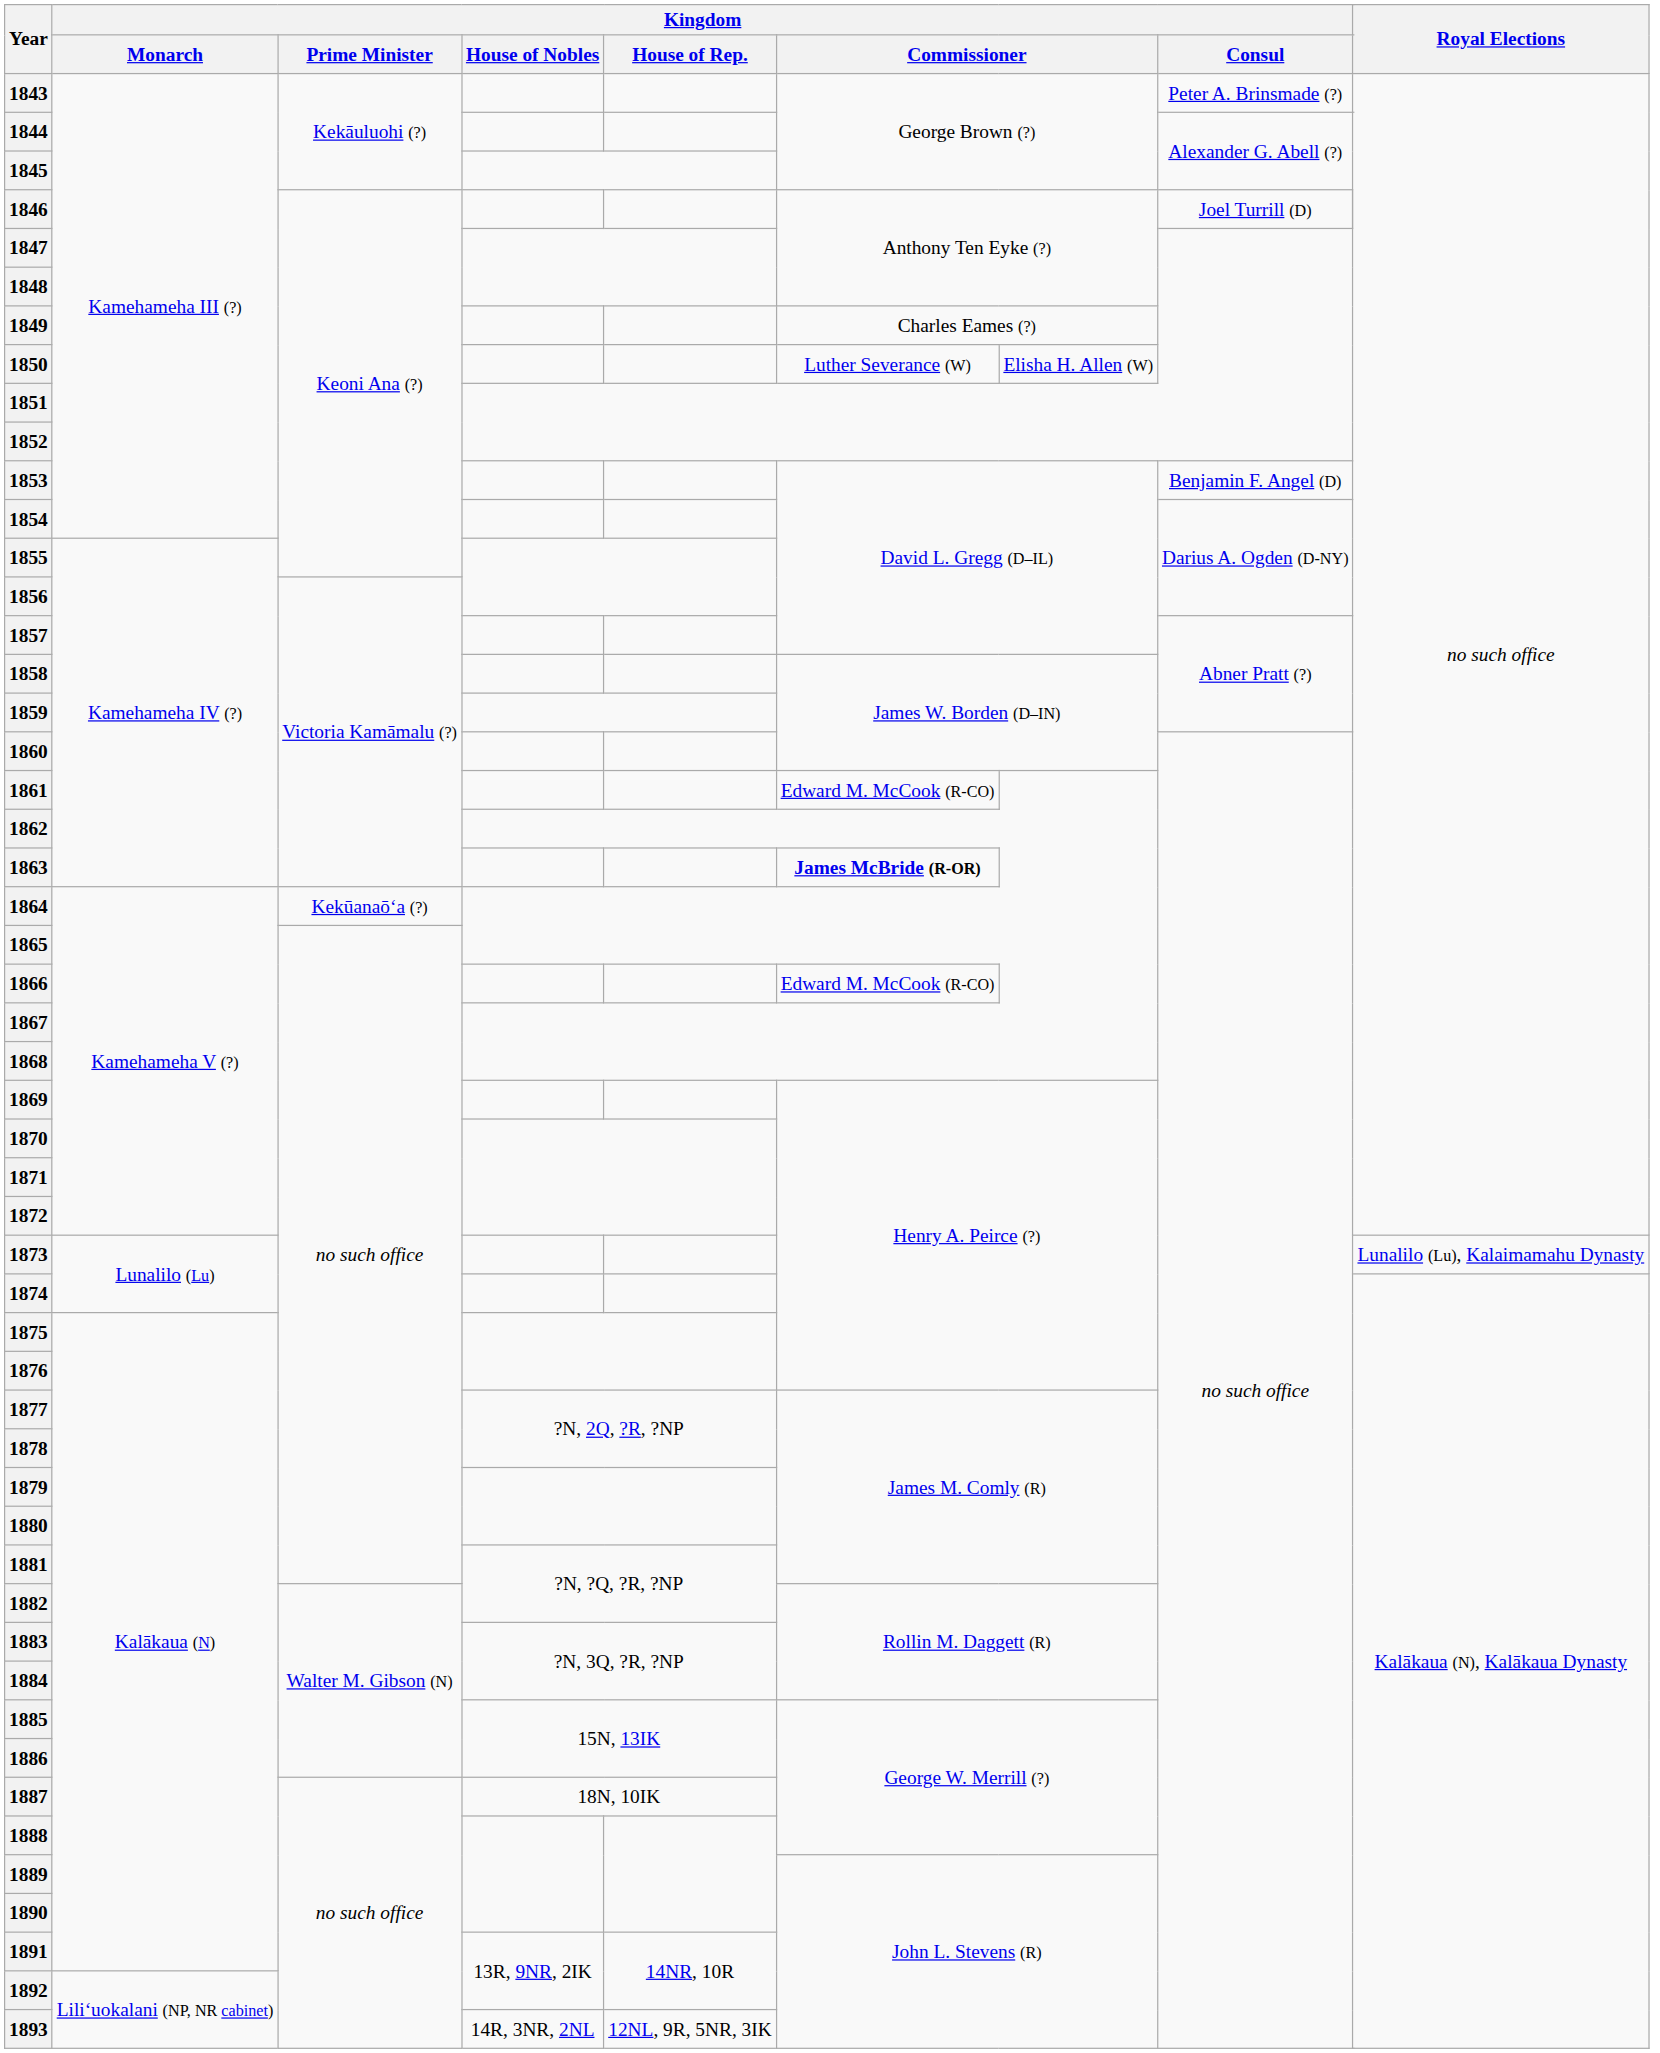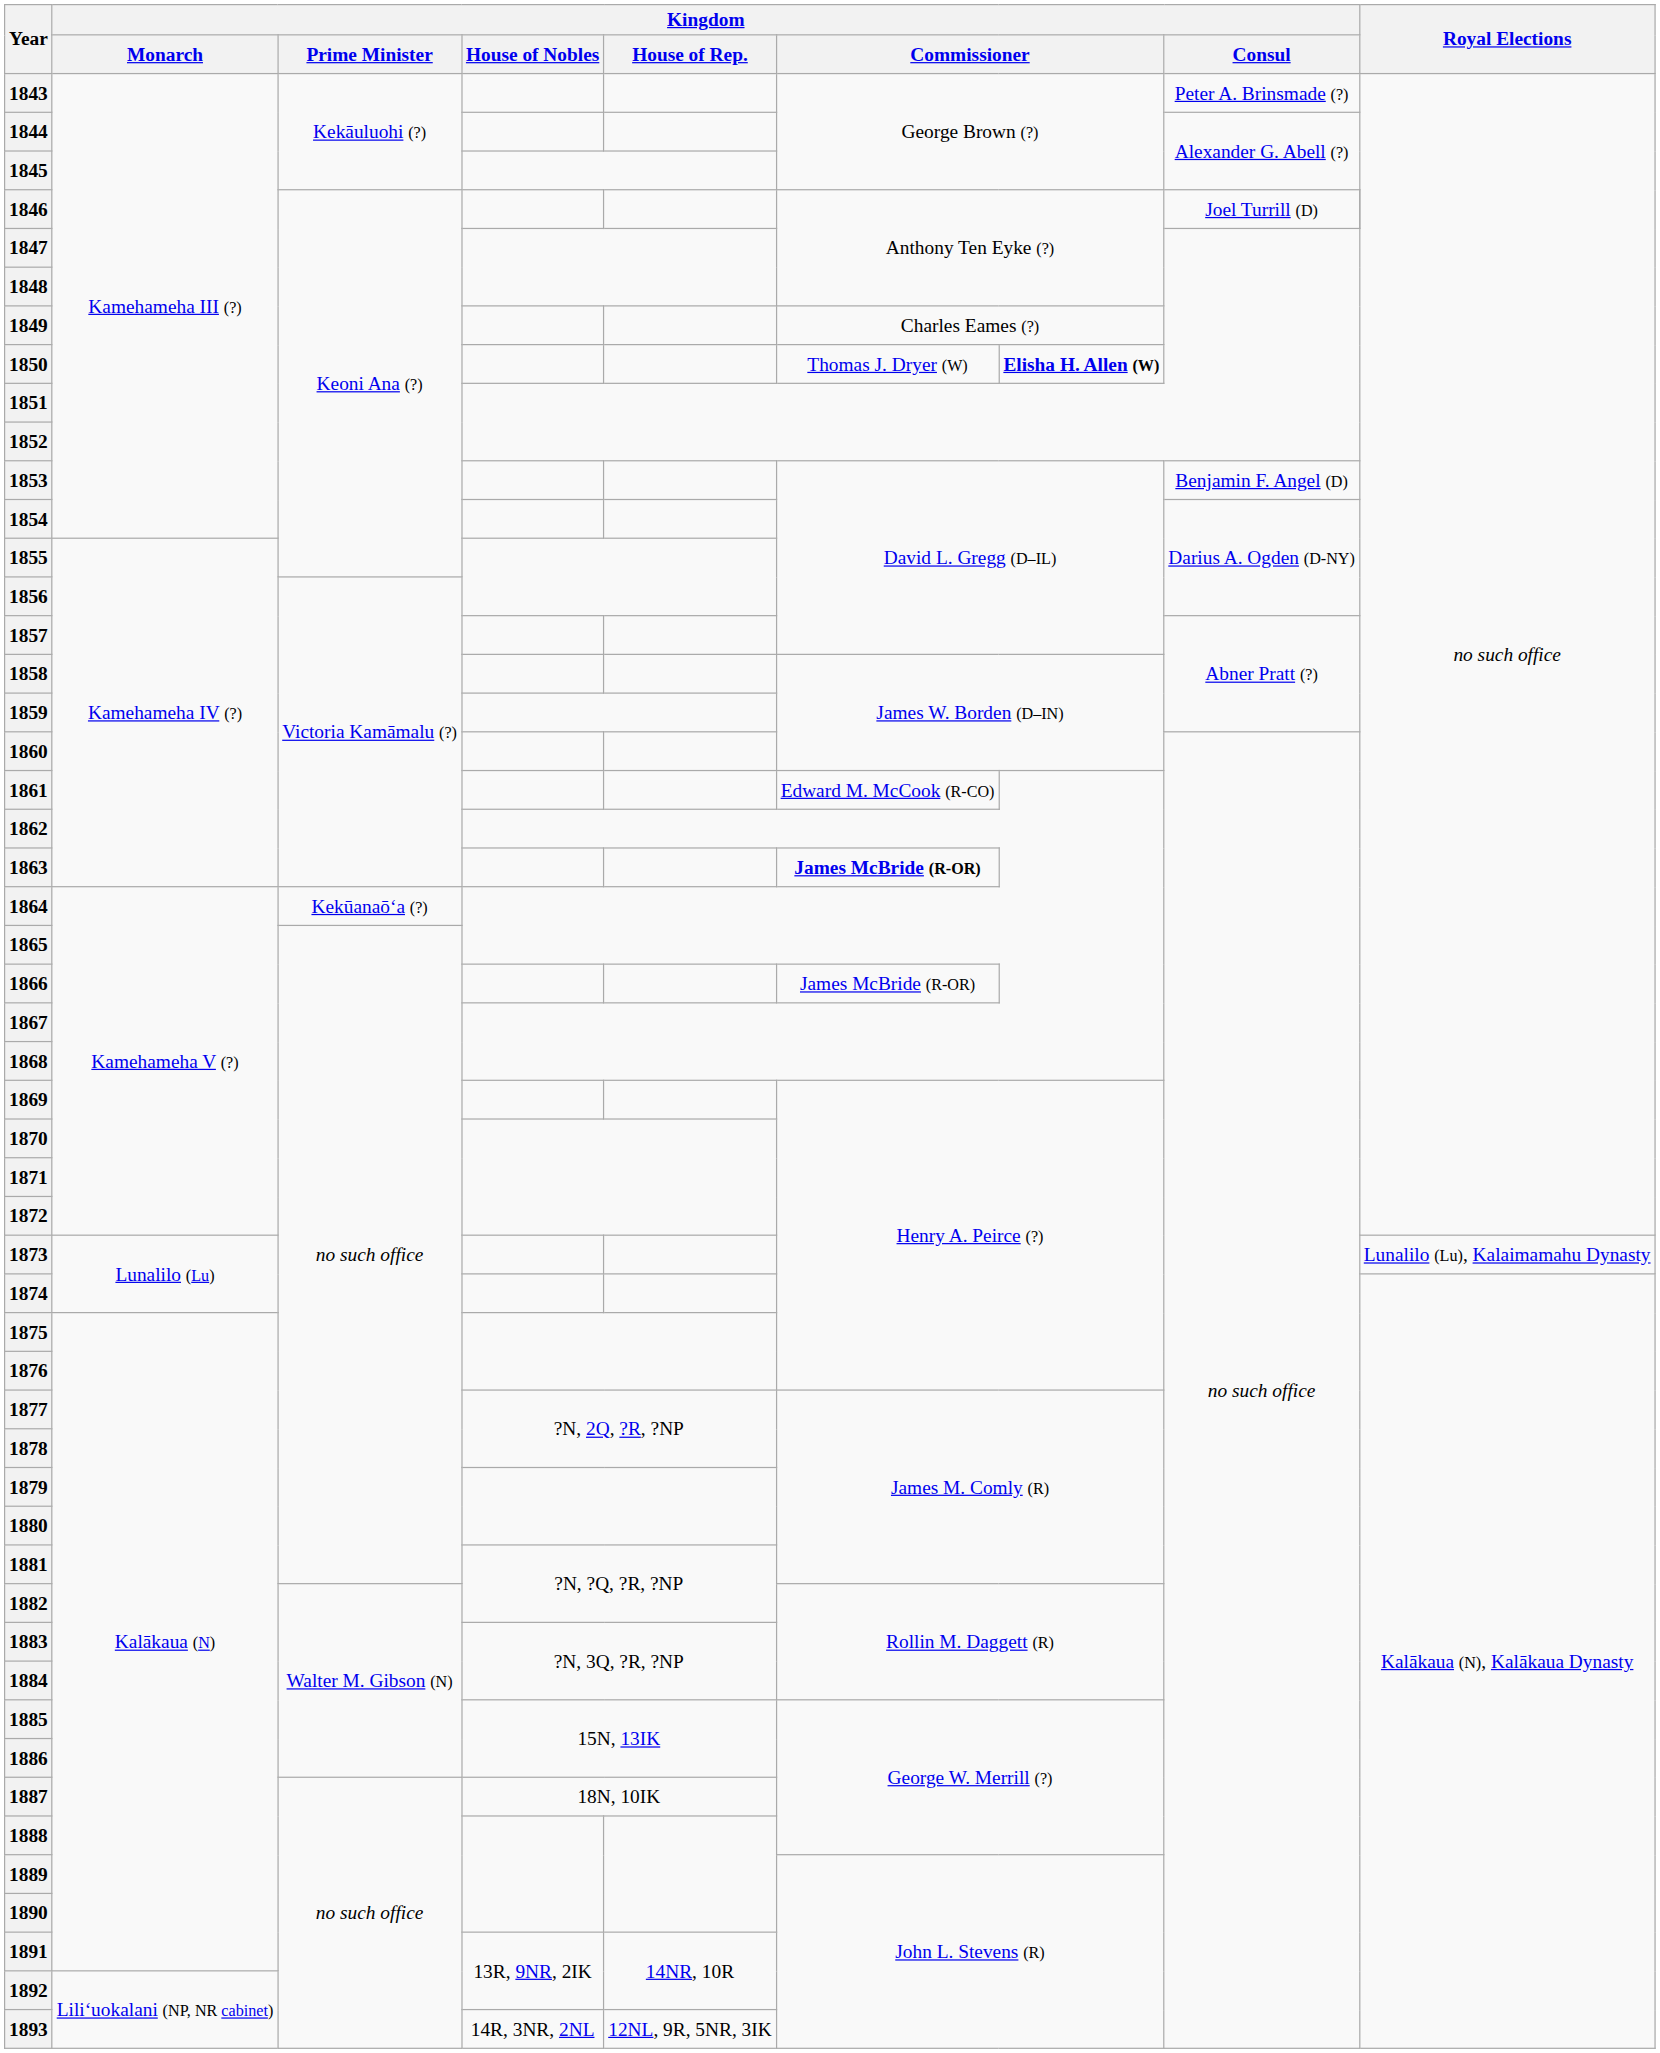1850 | column 6: Luther Severance (W) -> Thomas J. Dryer (W)
1850 | column 7: normal -> bold
1866 | column 6: Edward M. McCook (R-CO) -> James McBride (R-OR)
